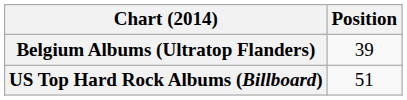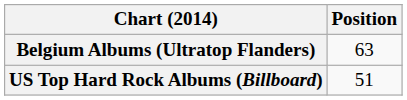Belgium Albums (Ultratop Flanders) | Position: 39 -> 63
